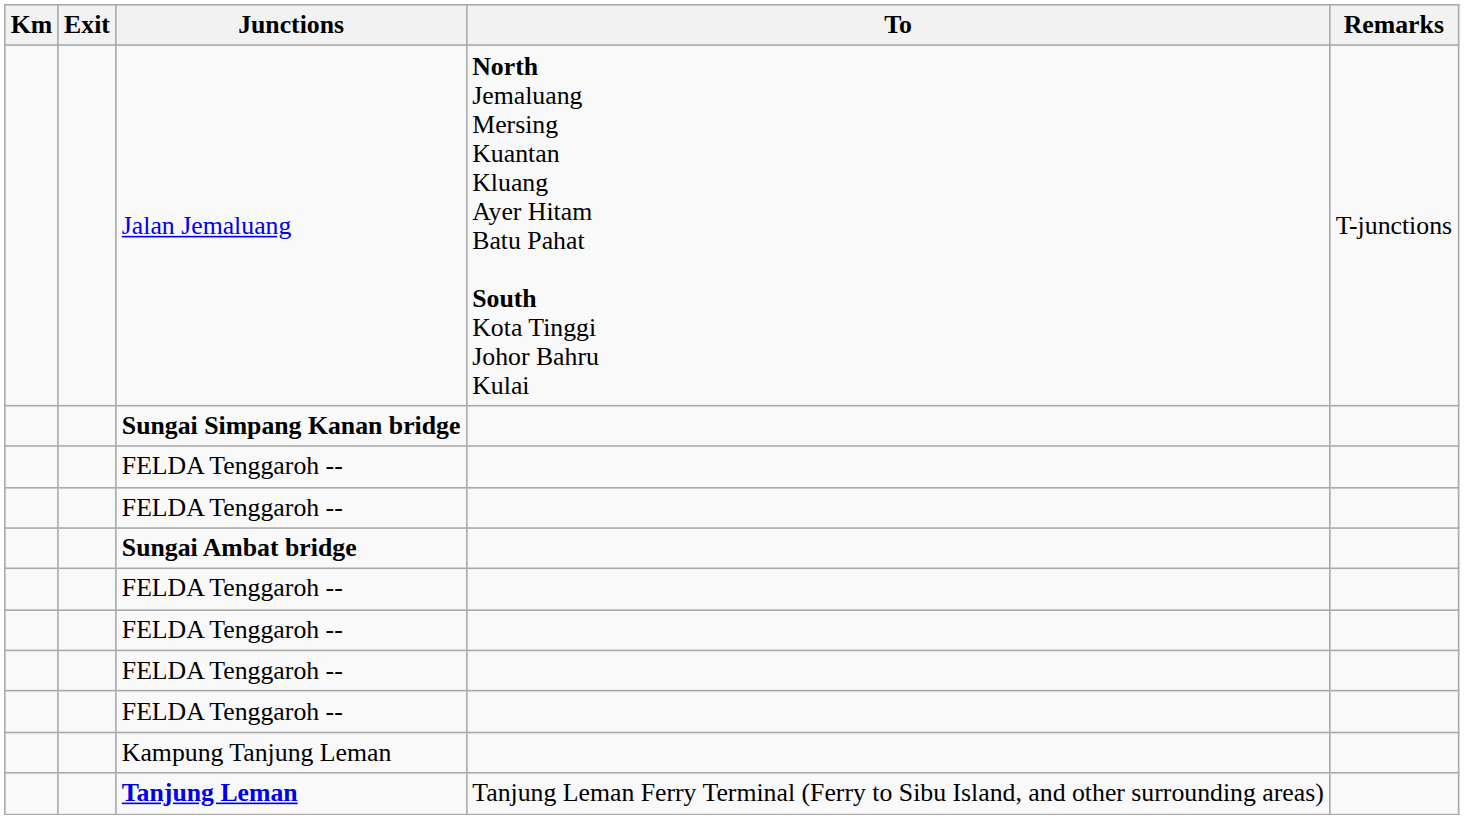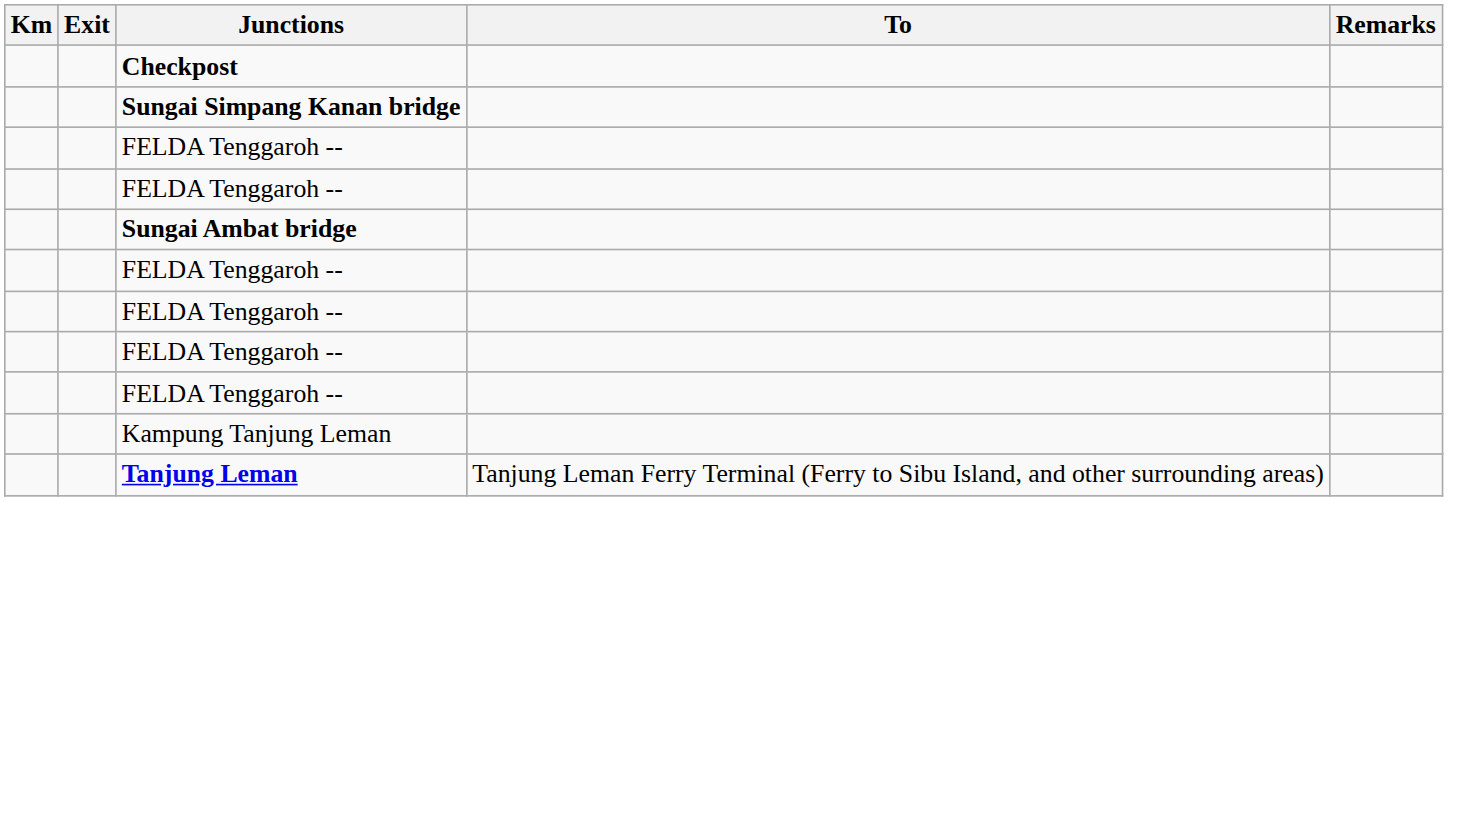- row: Jalan Jemaluang | North Jemaluang Mersing Kuantan Kluang Ayer Hitam Batu Pahat South Kota Tinggi Johor Bahru Kulai | T-junctions
+ row: Checkpost
